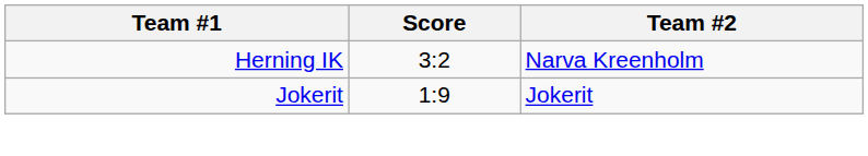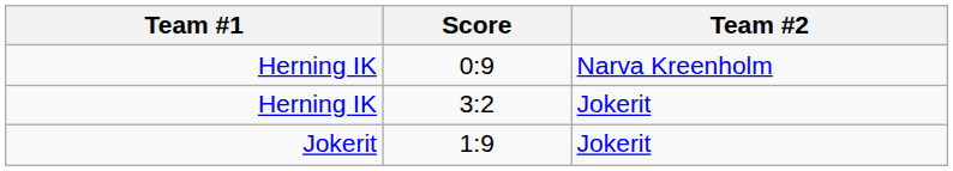+ row: Herning IK | 0:9 | Narva Kreenholm
3:2 | Team #2: Narva Kreenholm -> Jokerit
